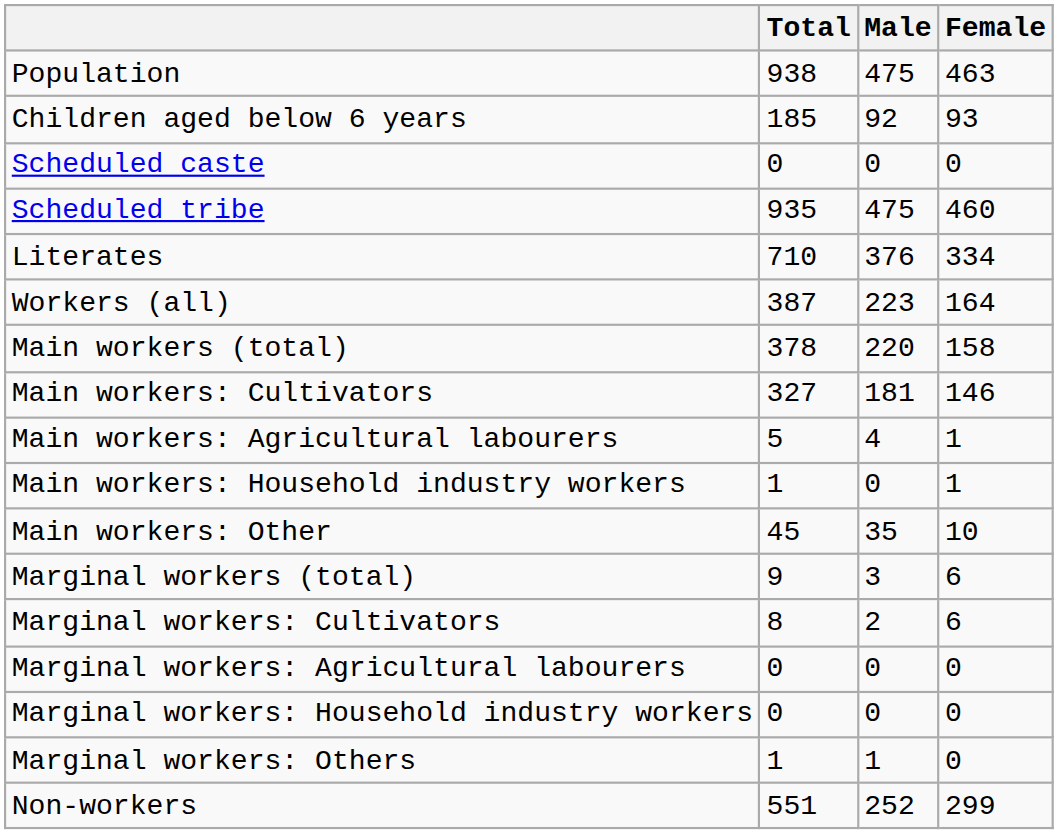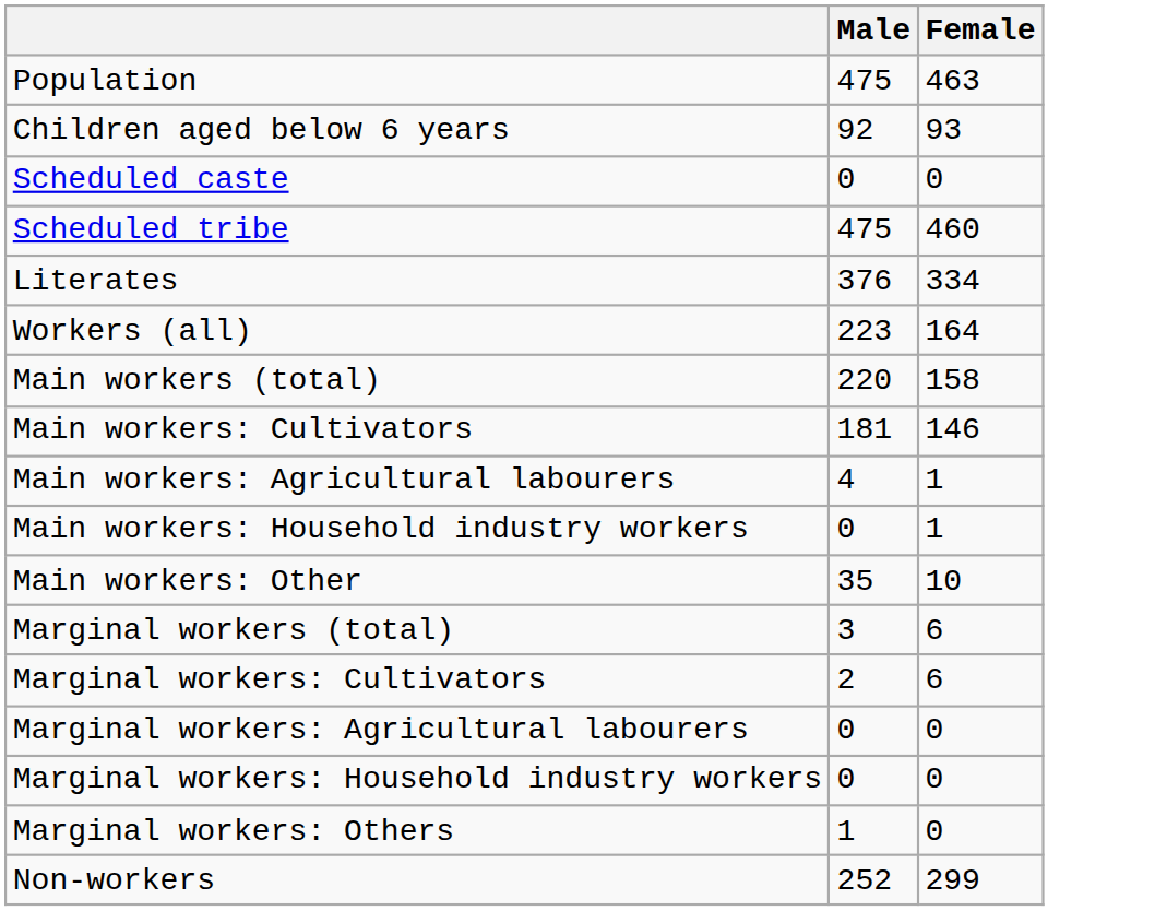- column: Total | 938 | 185 | 0 | 935 | 710 | 387 | 378 | 327 | 5 | 1 | 45 | 9 | 8 | 0 | 0 | 1 | 551
